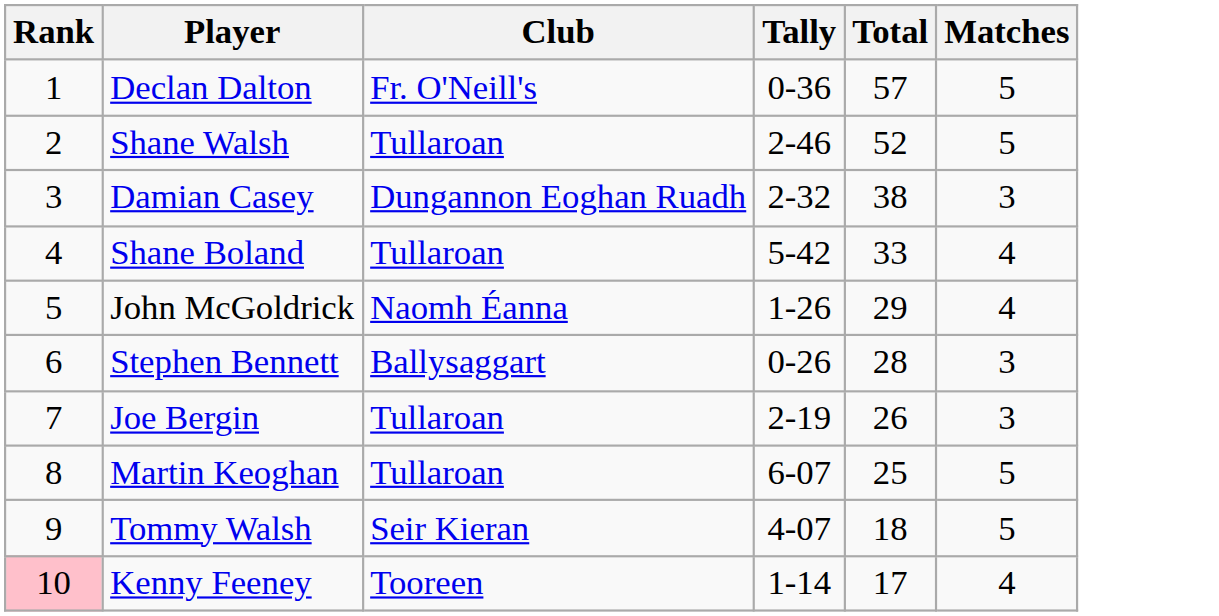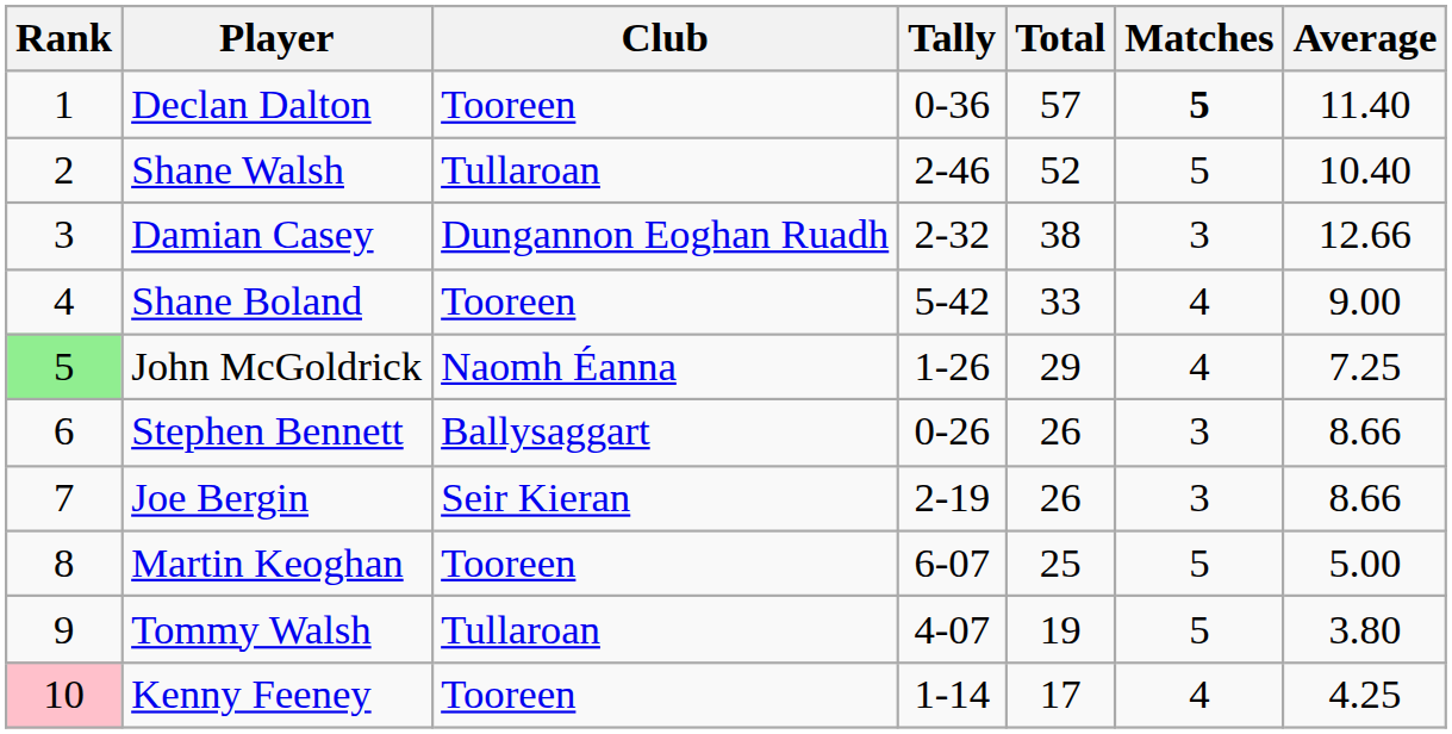+ column: Average | 11.40 | 10.40 | 12.66 | 9.00 | 7.25 | 8.66 | 8.66 | 5.00 | 3.80 | 4.25
Declan Dalton | Club: Fr. O'Neill's -> Tooreen
Declan Dalton | Matches: normal -> bold
Shane Boland | Club: Tullaroan -> Tooreen
John McGoldrick | Rank: no background -> lightgreen background
Stephen Bennett | Total: 28 -> 26
Joe Bergin | Club: Tullaroan -> Seir Kieran
Martin Keoghan | Club: Tullaroan -> Tooreen
Tommy Walsh | Club: Seir Kieran -> Tullaroan
Tommy Walsh | Total: 18 -> 19
